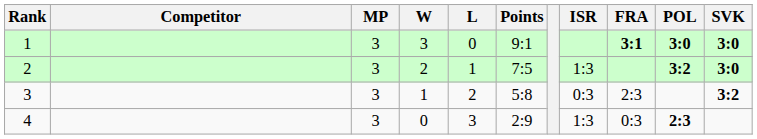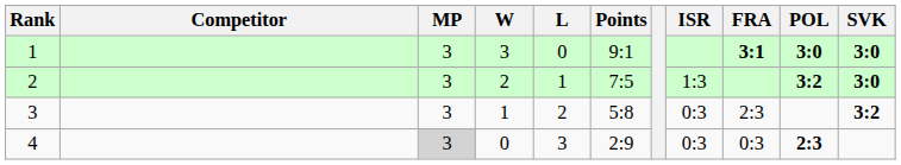4 | MP: no background -> lightgrey background
4 | ISR: 1:3 -> 0:3
